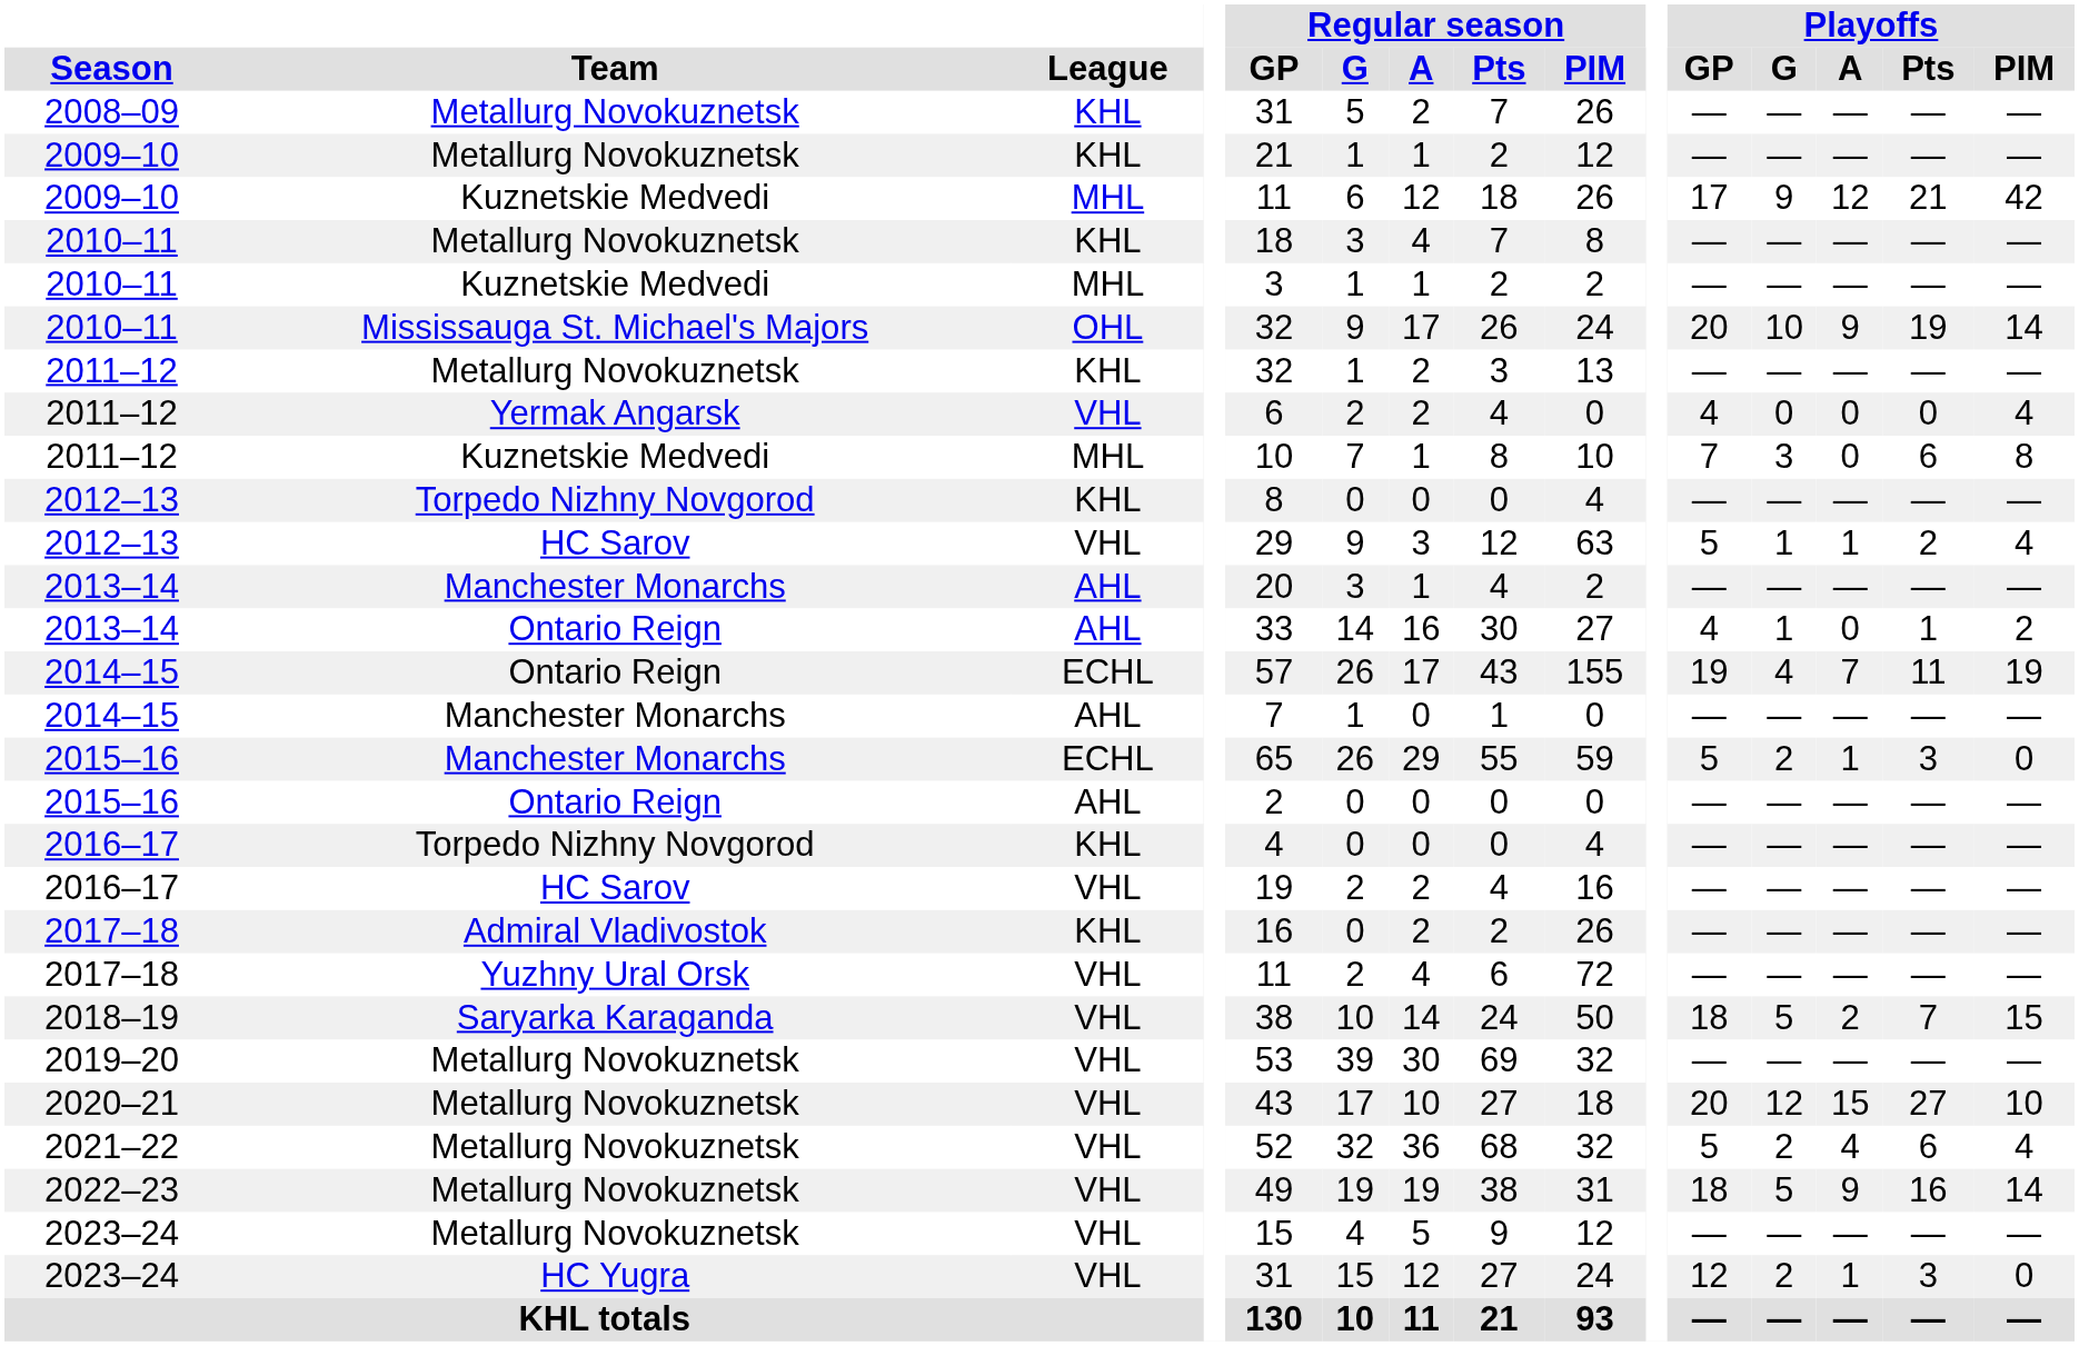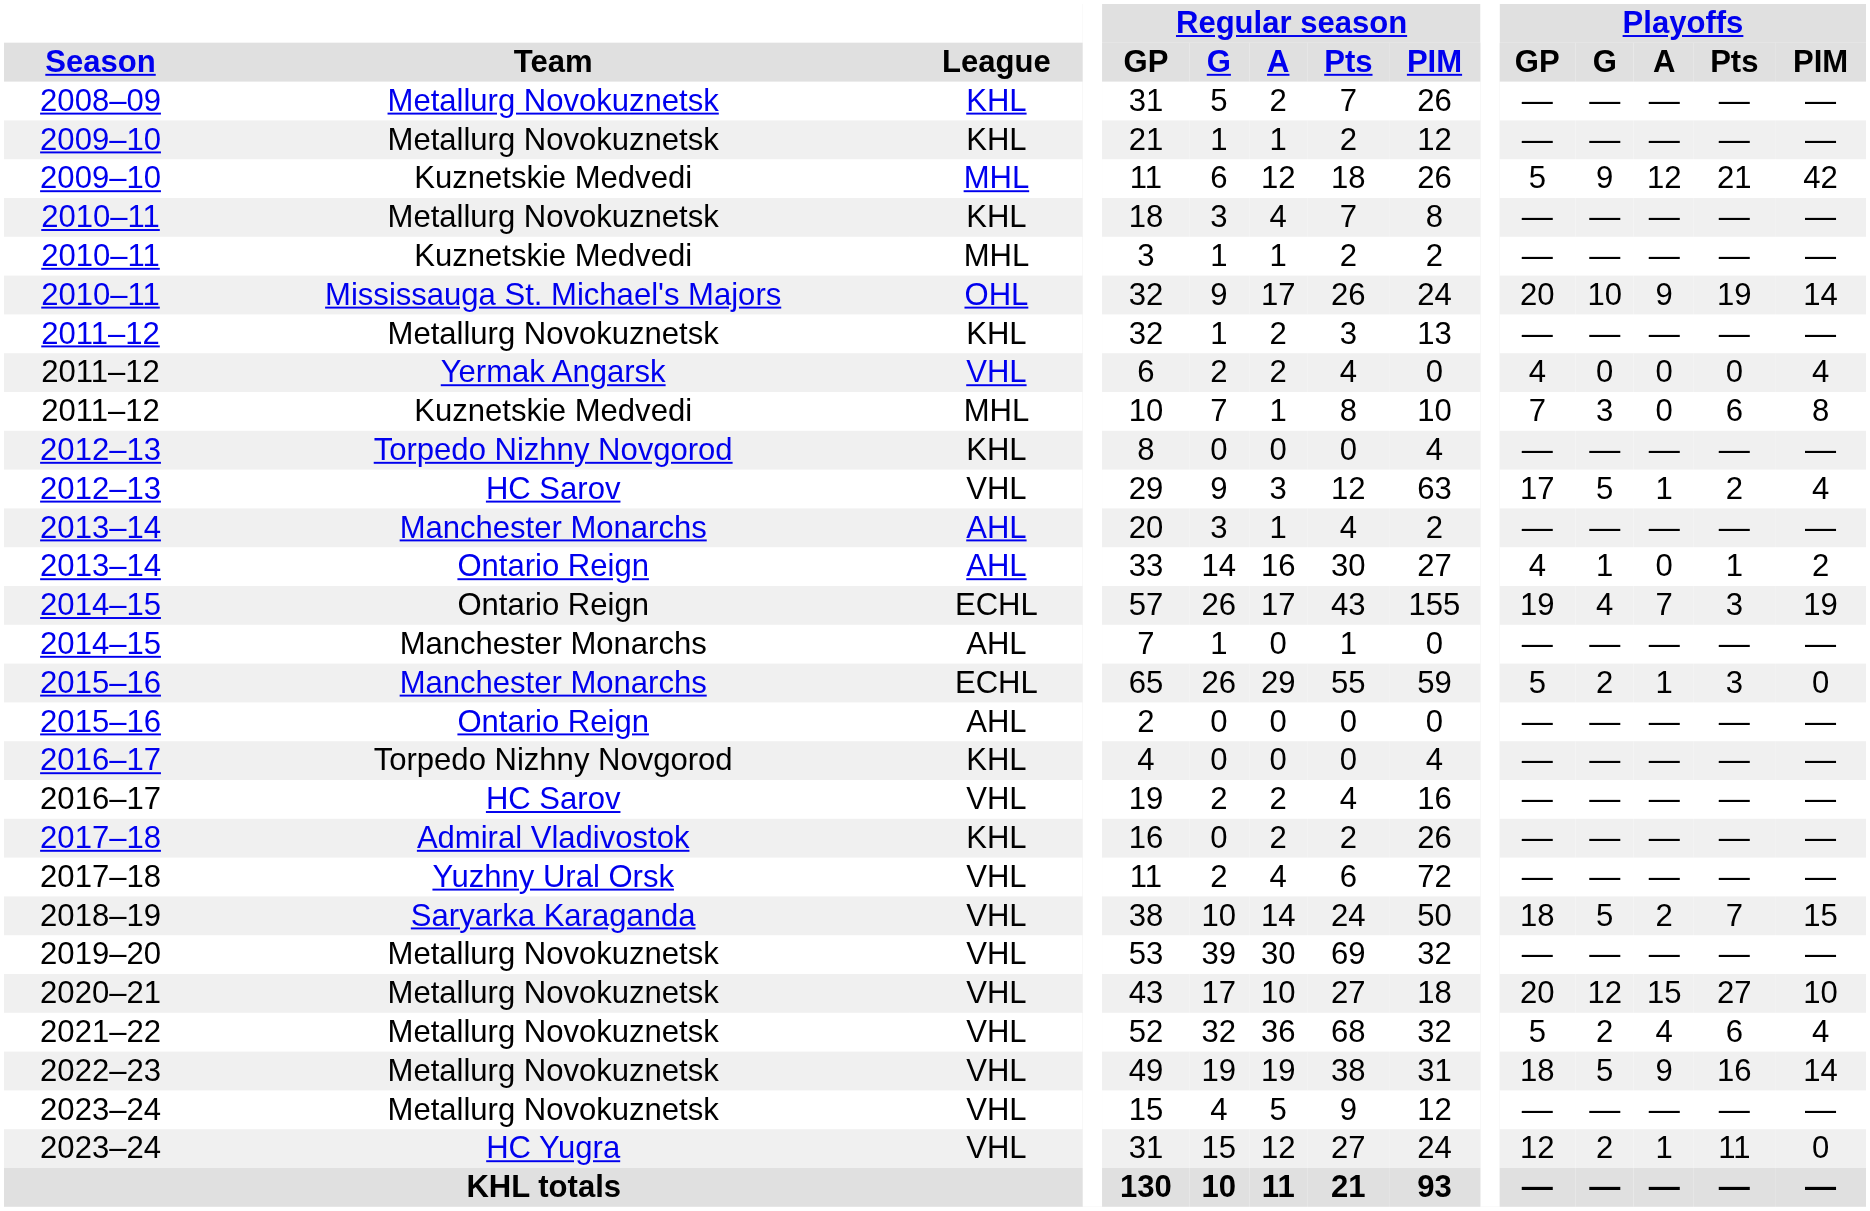2009–10 / Kuznetskie Medvedi | Playoffs / GP: 17 -> 5
2012–13 / HC Sarov | Playoffs / GP: 5 -> 17
2012–13 / HC Sarov | Playoffs / G: 1 -> 5
2014–15 / Ontario Reign | Playoffs / Pts: 11 -> 3
2023–24 / HC Yugra | Playoffs / Pts: 3 -> 11
